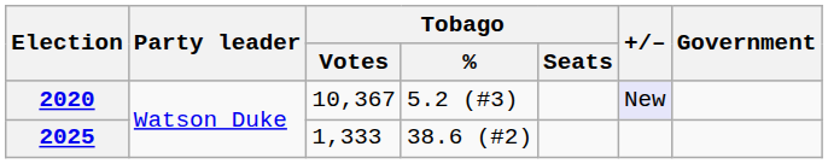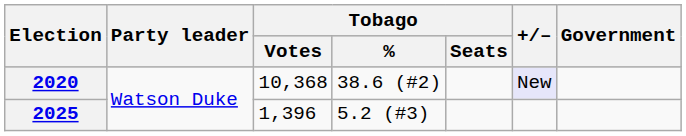2020 | Tobago / Votes: 10,367 -> 10,368
2020 | Tobago / %: 5.2 (#3) -> 38.6 (#2)
2025 | Tobago / Votes: 1,333 -> 1,396
2025 | Tobago / %: 38.6 (#2) -> 5.2 (#3)
